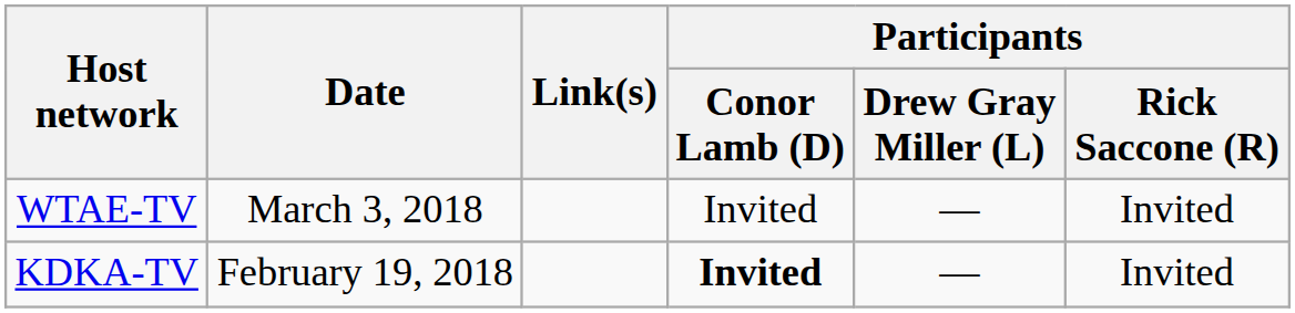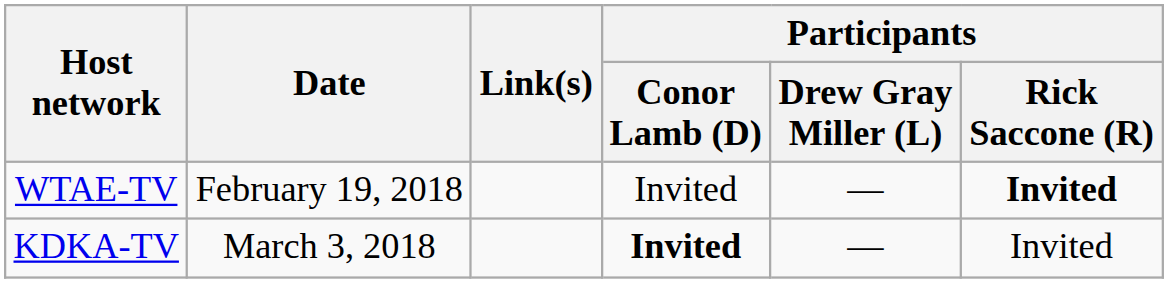WTAE-TV | Date: March 3, 2018 -> February 19, 2018
WTAE-TV | Participants / Rick Saccone (R): normal -> bold
KDKA-TV | Date: February 19, 2018 -> March 3, 2018
